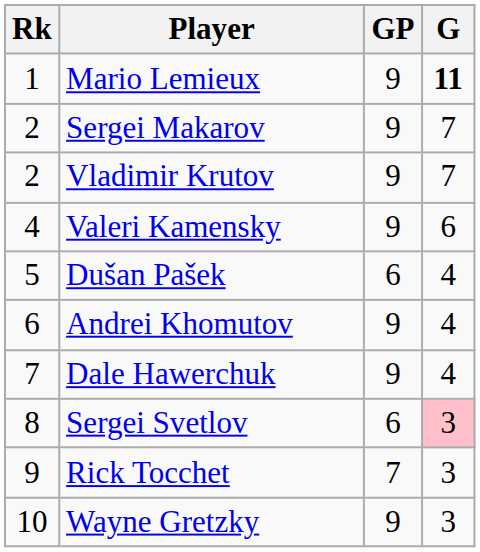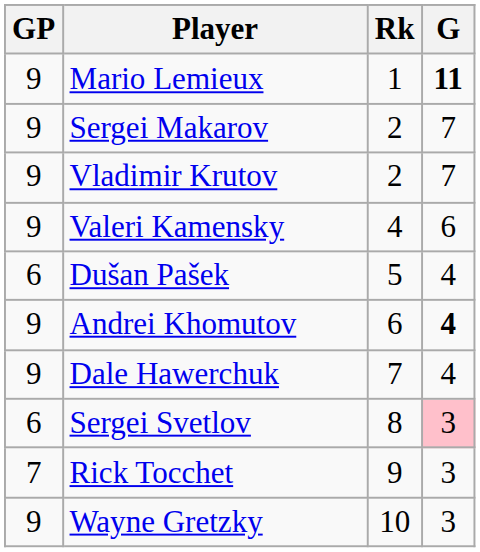columns swapped: Rk <-> GP
Andrei Khomutov | G: normal -> bold
